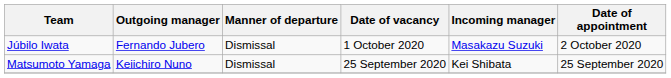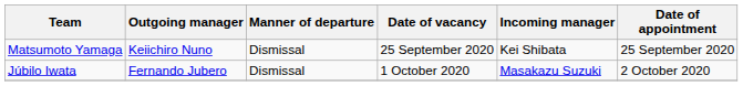rows swapped: Matsumoto Yamaga <-> Júbilo Iwata
